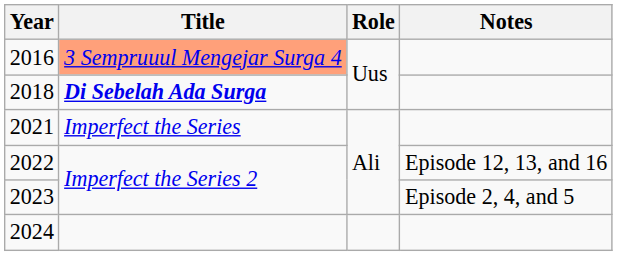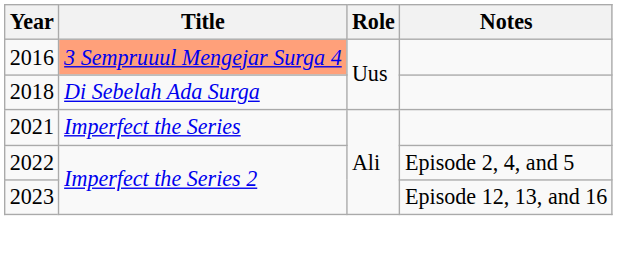2018 | Title: bold -> normal
2022 | Notes: Episode 12, 13, and 16 -> Episode 2, 4, and 5
2023 | Notes: Episode 2, 4, and 5 -> Episode 12, 13, and 16
- row: 2024
